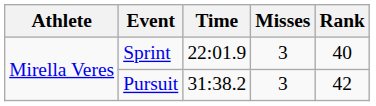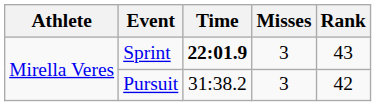Sprint | Time: normal -> bold
Sprint | Rank: 40 -> 43
